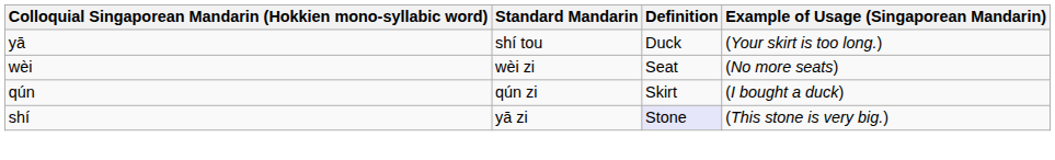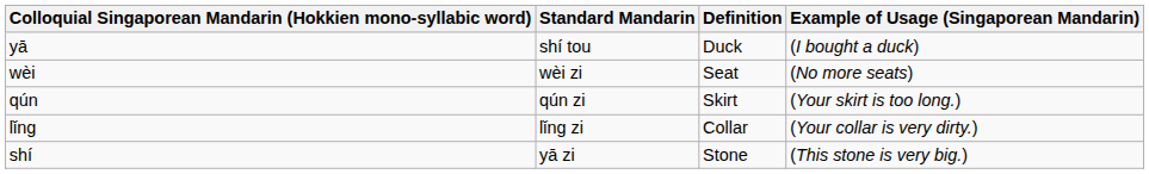yā | Example of Usage (Singaporean Mandarin): (Your skirt is too long.) -> (I bought a duck)
qún | Example of Usage (Singaporean Mandarin): (I bought a duck) -> (Your skirt is too long.)
+ row: lǐng | lǐng zi | Collar | (Your collar is very dirty.)
shí | Definition: lavender background -> no background
